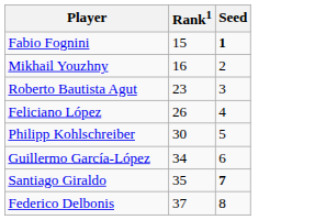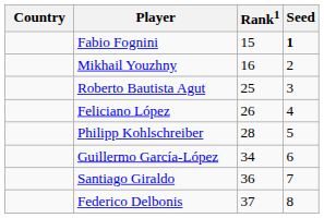+ column: Country
Roberto Bautista Agut | Rank1: 23 -> 25
Philipp Kohlschreiber | Rank1: 30 -> 28
Santiago Giraldo | Rank1: 35 -> 36
Santiago Giraldo | Seed: bold -> normal
